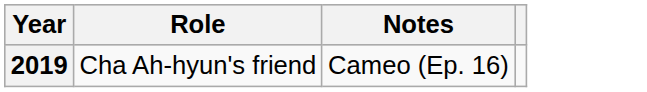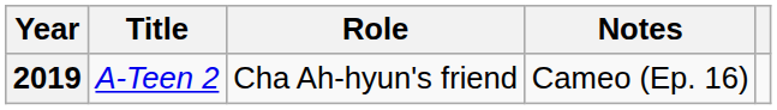+ column: Title | A-Teen 2
